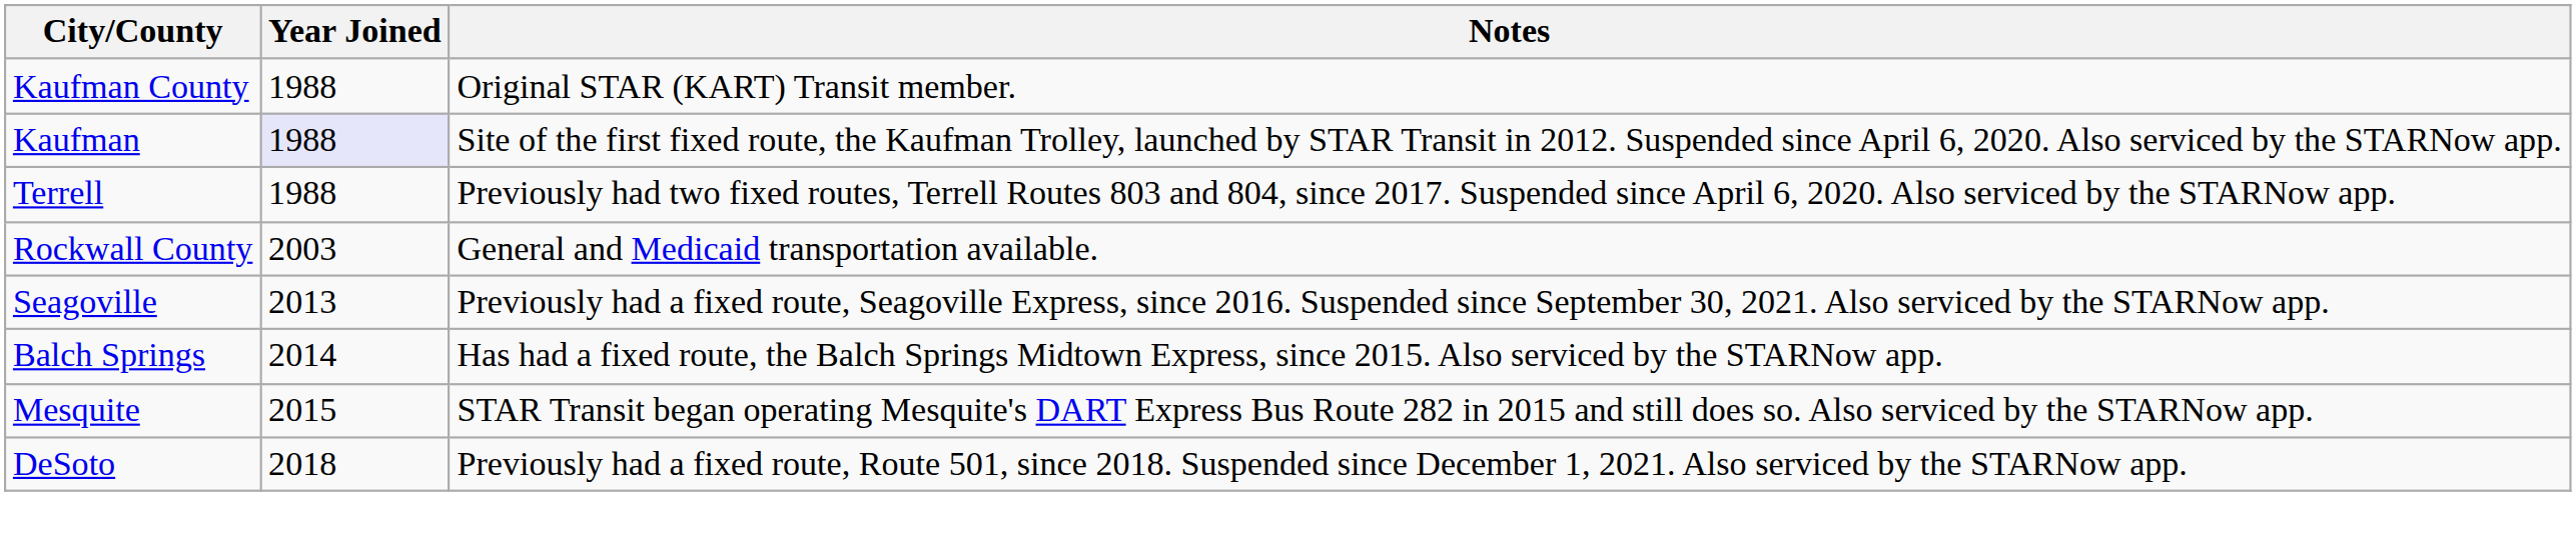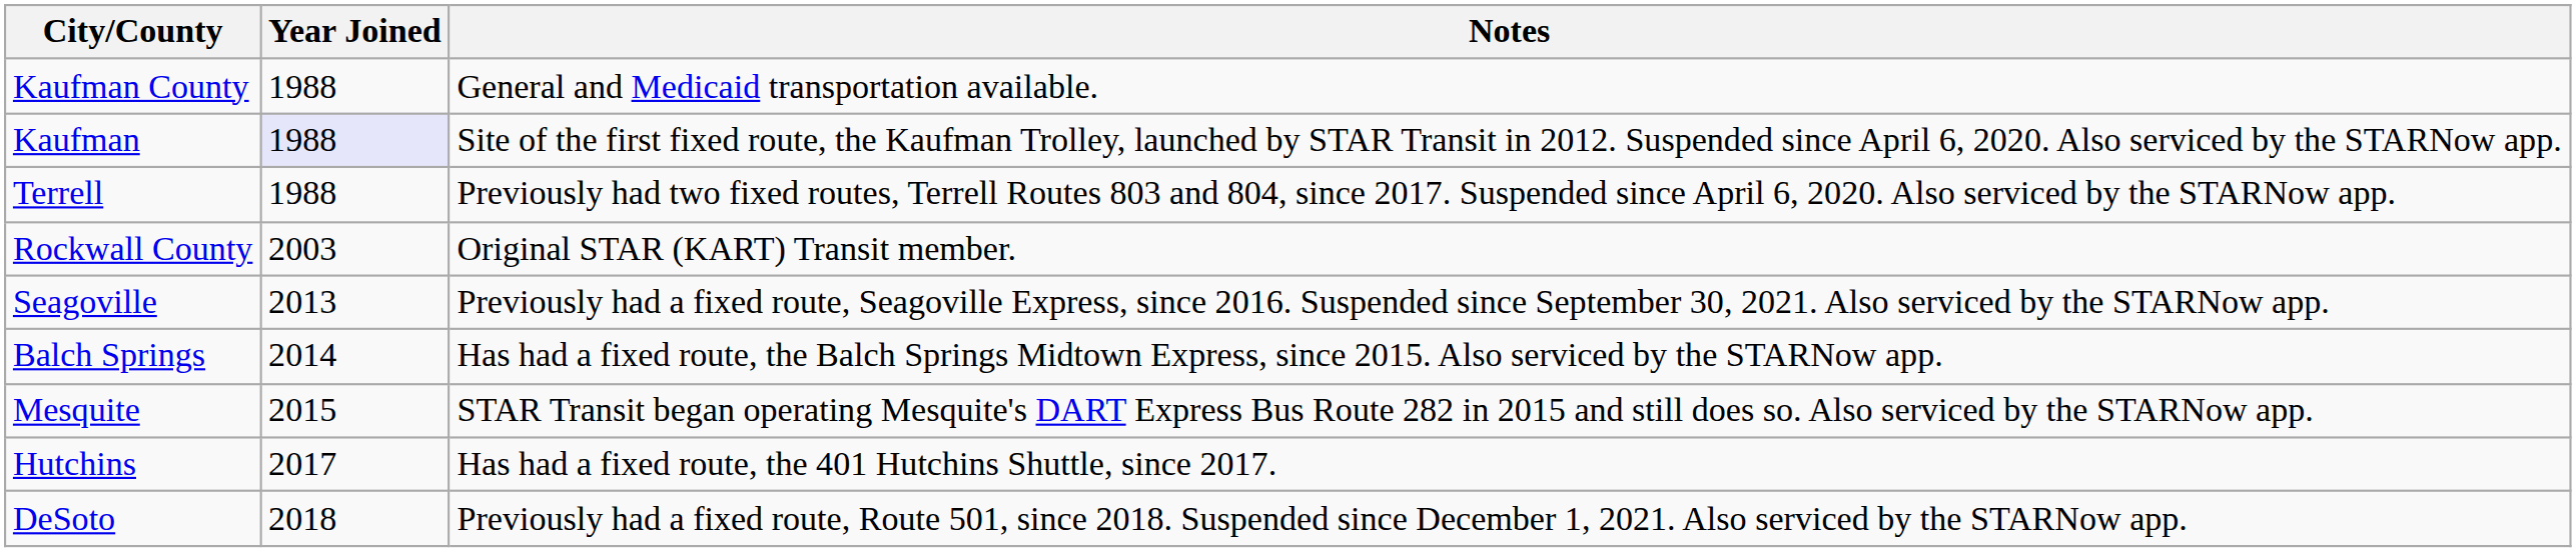Kaufman County | Notes: Original STAR (KART) Transit member. -> General and Medicaid transportation available.
Rockwall County | Notes: General and Medicaid transportation available. -> Original STAR (KART) Transit member.
+ row: Hutchins | 2017 | Has had a fixed route, the 401 Hutchins Shuttle, since 2017.
